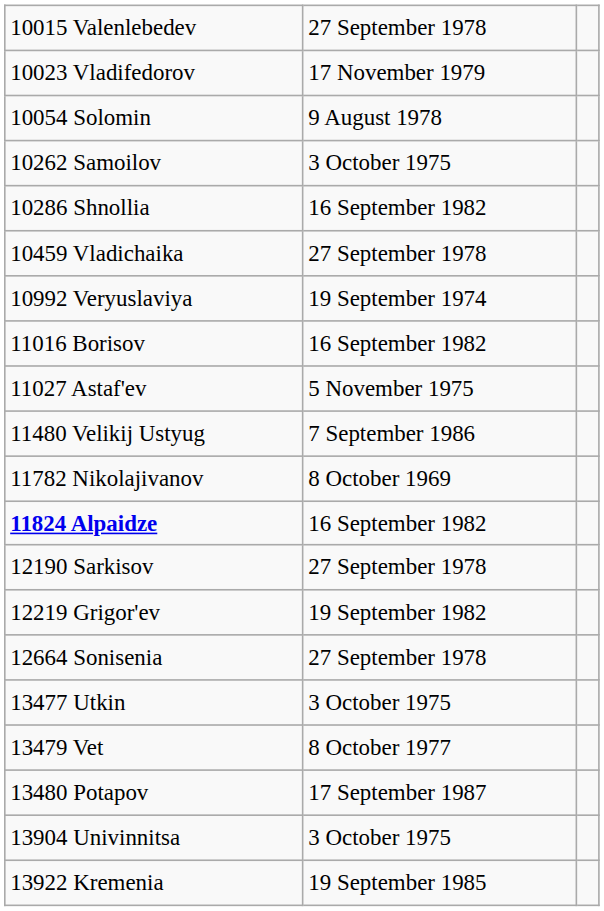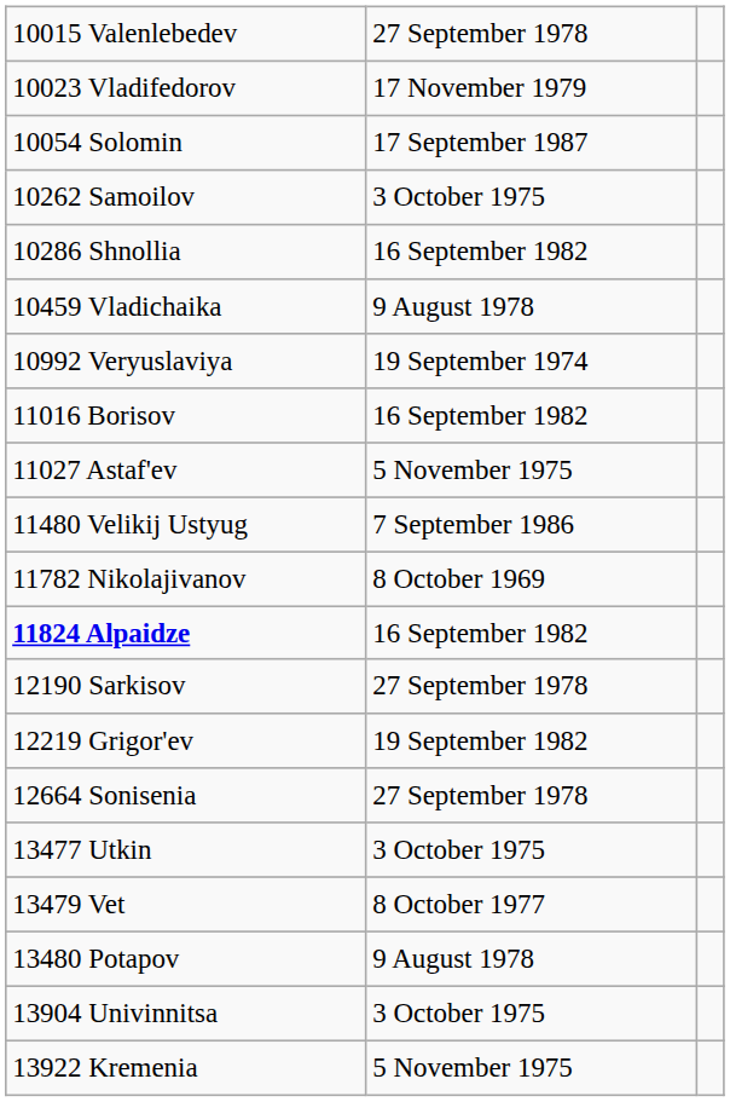10054 Solomin | column 2: 9 August 1978 -> 17 September 1987
10459 Vladichaika | column 2: 27 September 1978 -> 9 August 1978
13480 Potapov | column 2: 17 September 1987 -> 9 August 1978
13922 Kremenia | column 2: 19 September 1985 -> 5 November 1975
